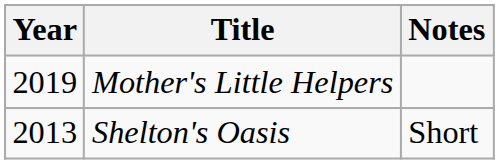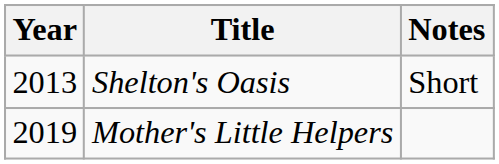rows swapped: Shelton's Oasis <-> Mother's Little Helpers
